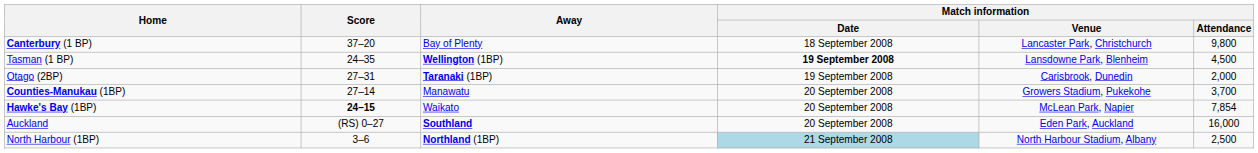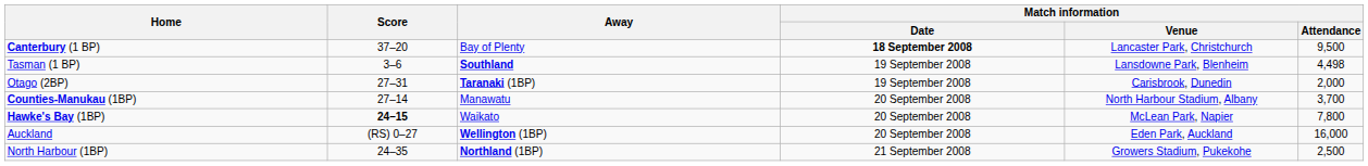Canterbury (1 BP) | Match information / Date: normal -> bold
Canterbury (1 BP) | Match information / Attendance: 9,800 -> 9,500
Tasman (1 BP) | Score: 24–35 -> 3–6
Tasman (1 BP) | Away: Wellington (1BP) -> Southland
Tasman (1 BP) | Match information / Date: bold -> normal
Tasman (1 BP) | Match information / Attendance: 4,500 -> 4,498
Counties-Manukau (1BP) | Match information / Venue: Growers Stadium, Pukekohe -> North Harbour Stadium, Albany
Hawke's Bay (1BP) | Match information / Attendance: 7,854 -> 7,800
Auckland | Away: Southland -> Wellington (1BP)
North Harbour (1BP) | Score: 3–6 -> 24–35
North Harbour (1BP) | Match information / Date: lightblue background -> no background
North Harbour (1BP) | Match information / Venue: North Harbour Stadium, Albany -> Growers Stadium, Pukekohe
